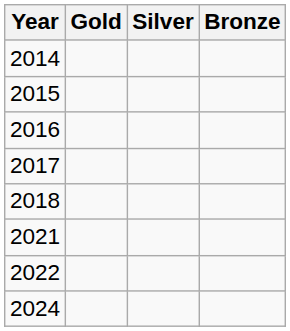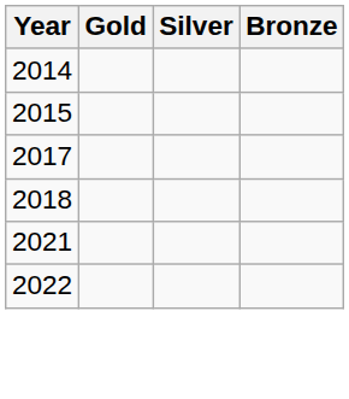- row: 2016
- row: 2024
